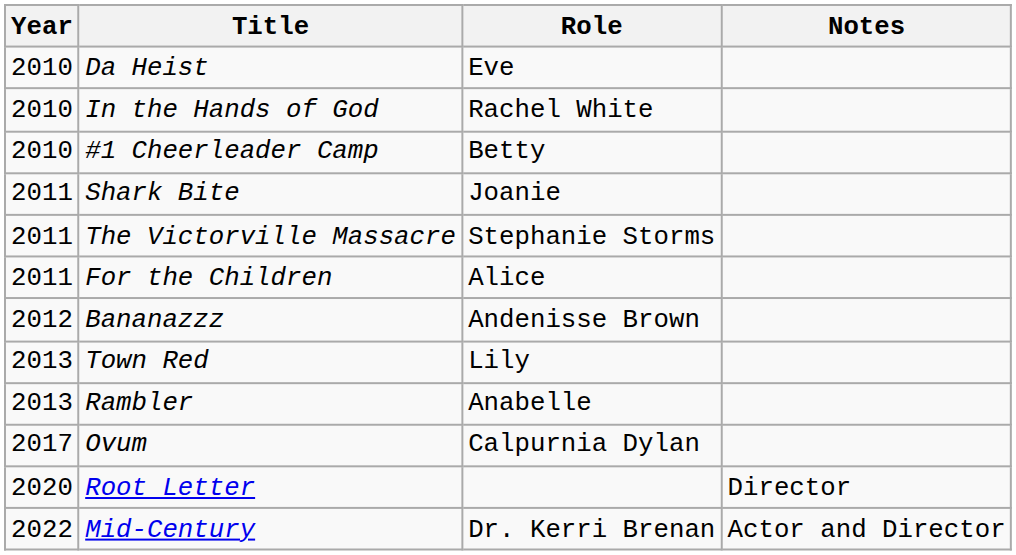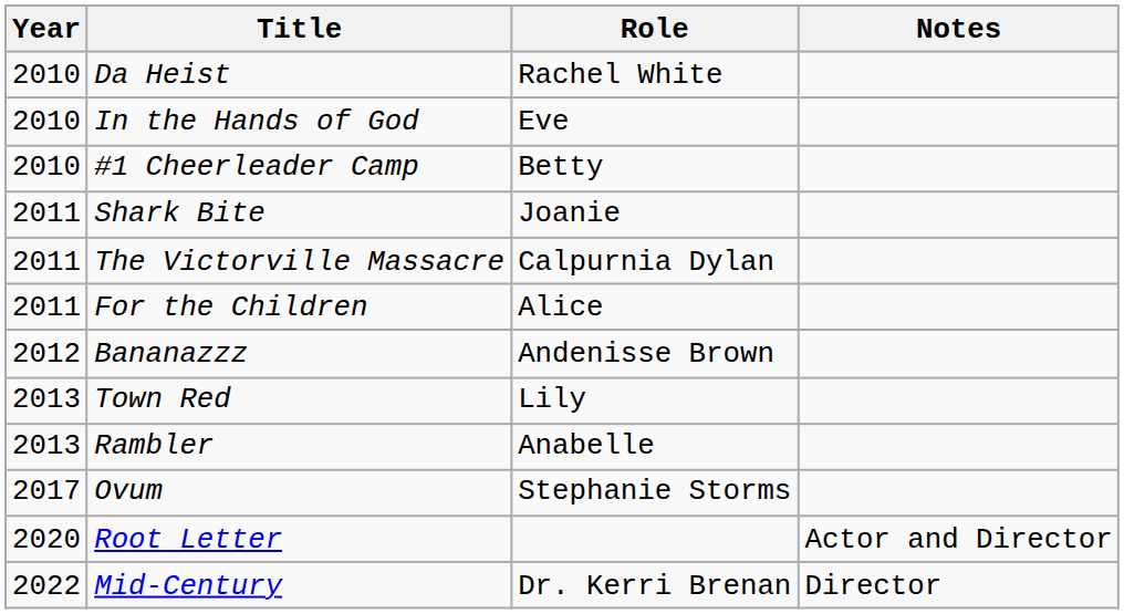Da Heist | Role: Eve -> Rachel White
In the Hands of God | Role: Rachel White -> Eve
The Victorville Massacre | Role: Stephanie Storms -> Calpurnia Dylan
Ovum | Role: Calpurnia Dylan -> Stephanie Storms
Root Letter | Notes: Director -> Actor and Director
Mid-Century | Notes: Actor and Director -> Director
